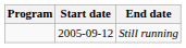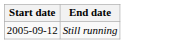- column: Program
